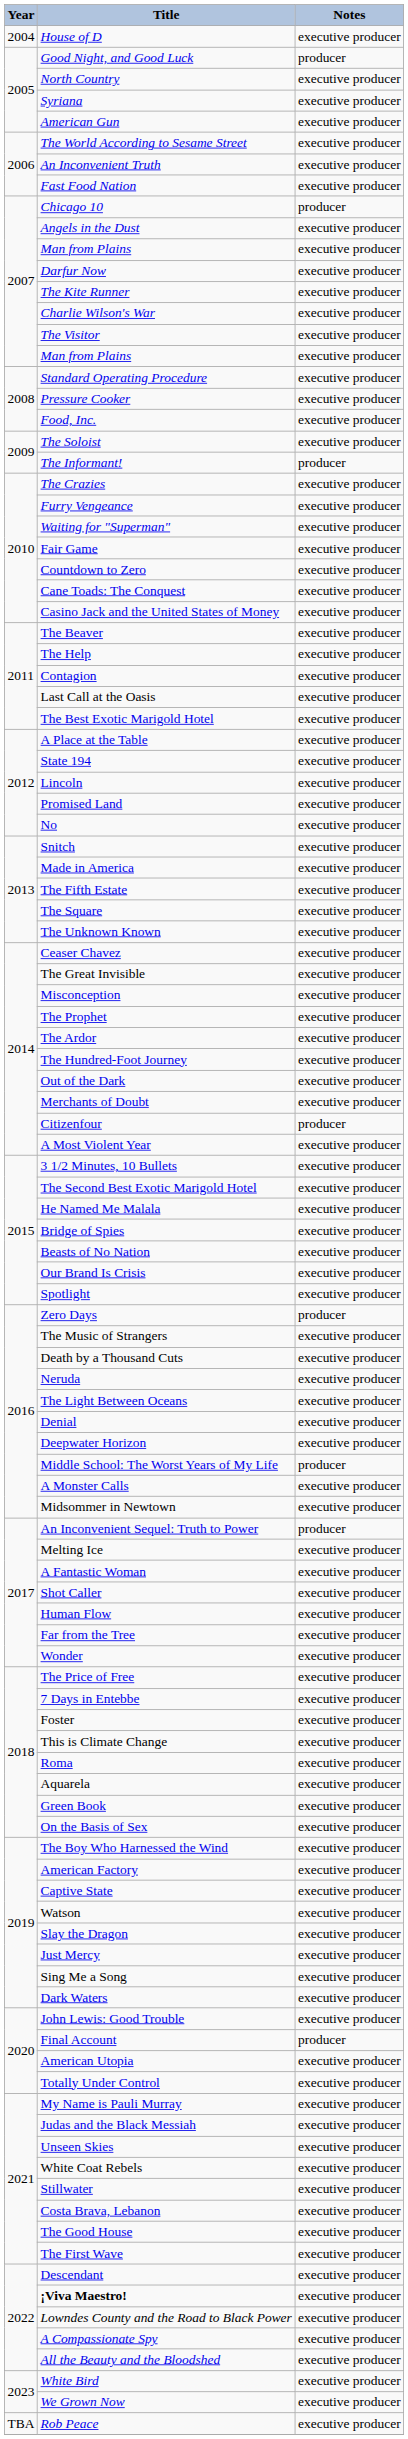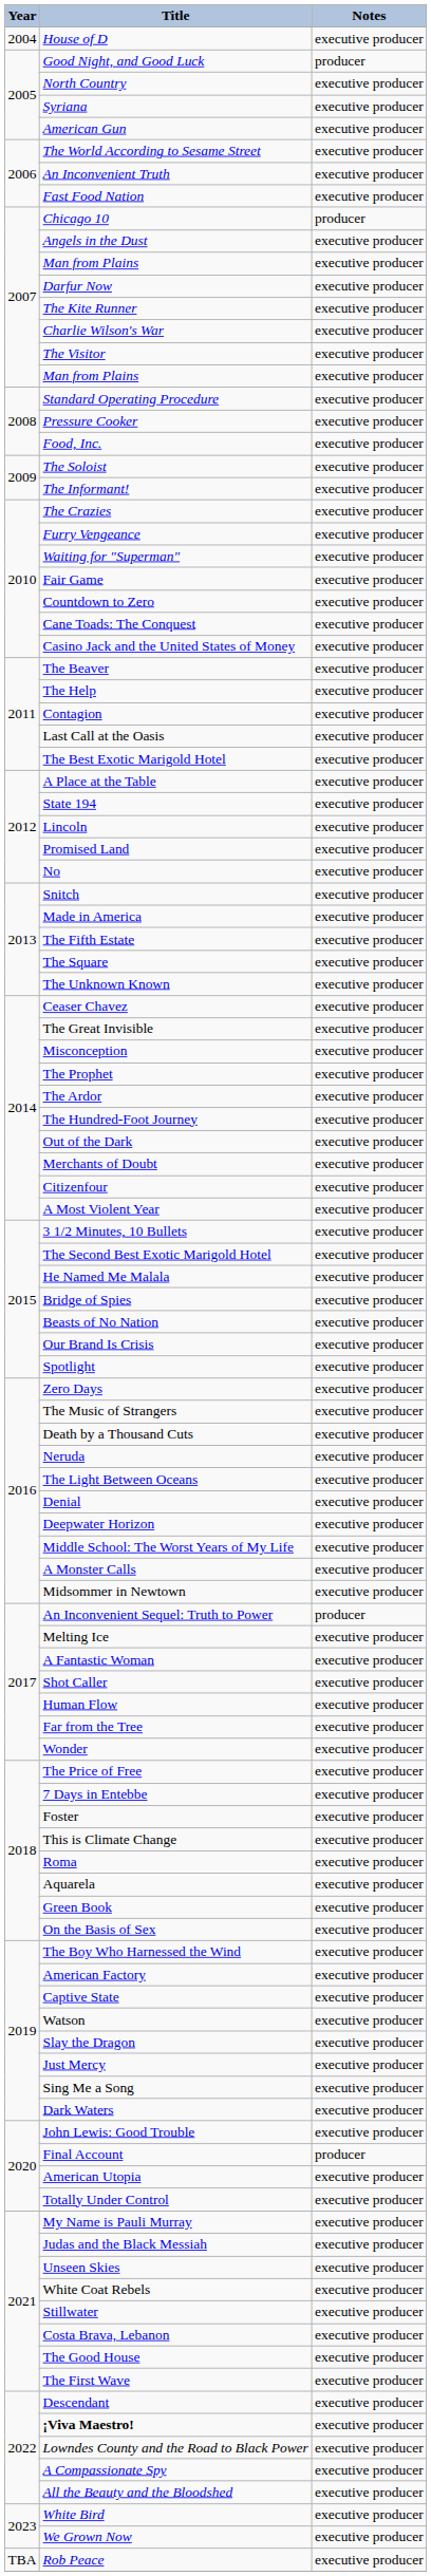The Informant! | Notes: producer -> executive producer
Citizenfour | Notes: producer -> executive producer
Zero Days | Notes: producer -> executive producer
Middle School: The Worst Years of My Life | Notes: producer -> executive producer
